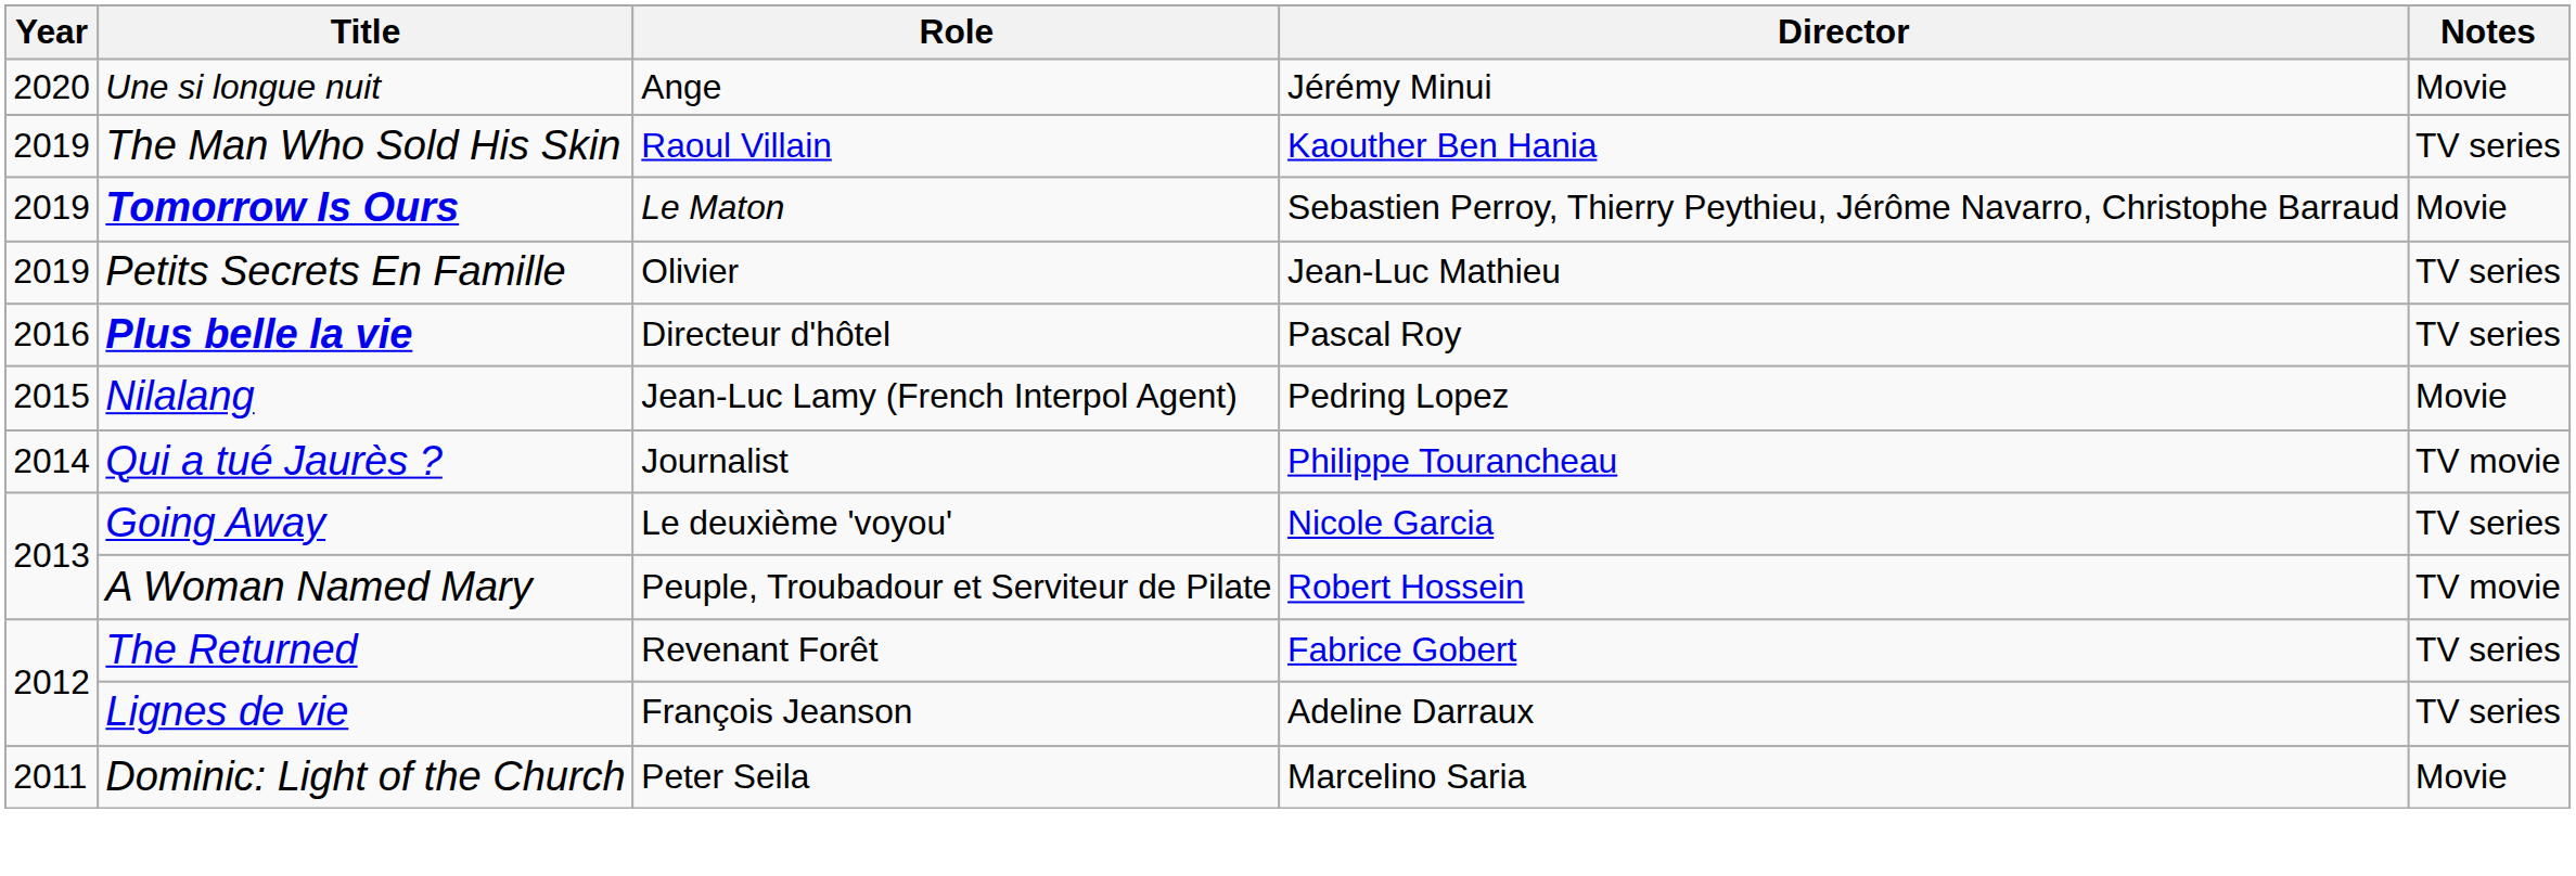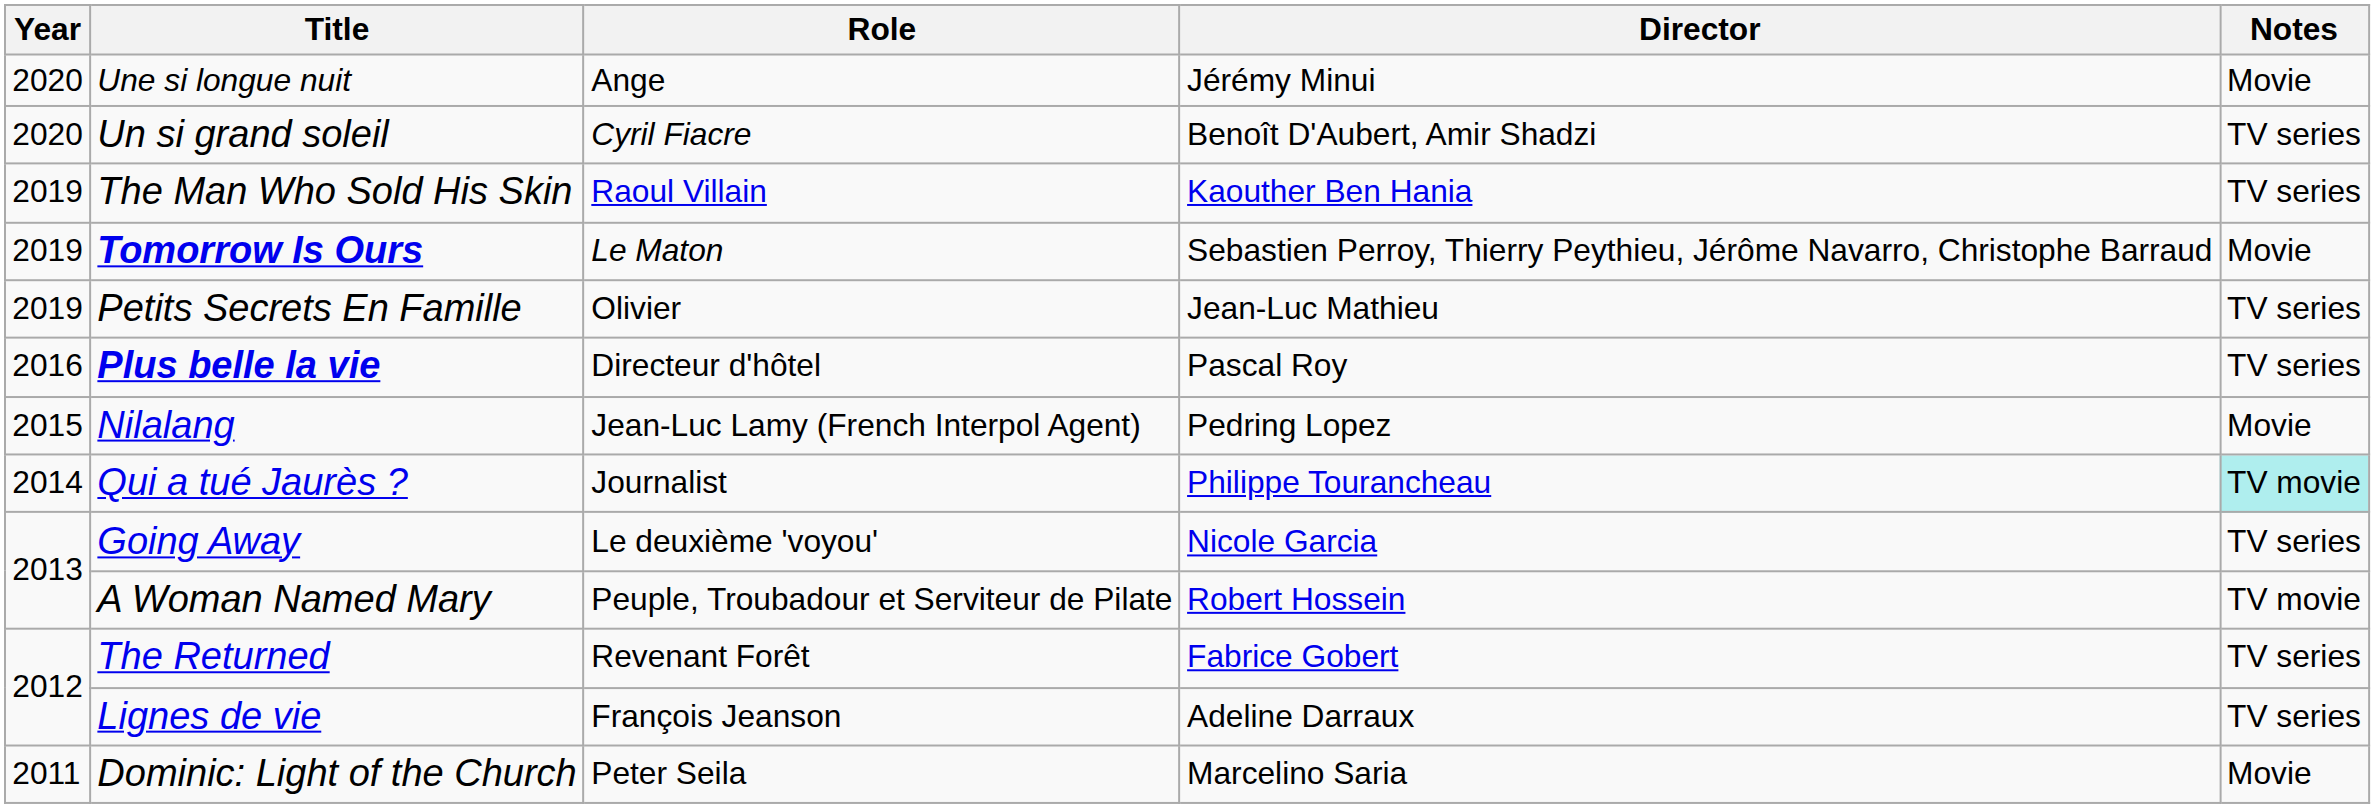+ row: 2020 | Un si grand soleil | Cyril Fiacre | Benoît D'Aubert, Amir Shadzi | TV series
Qui a tué Jaurès ? | Notes: no background -> paleturquoise background
